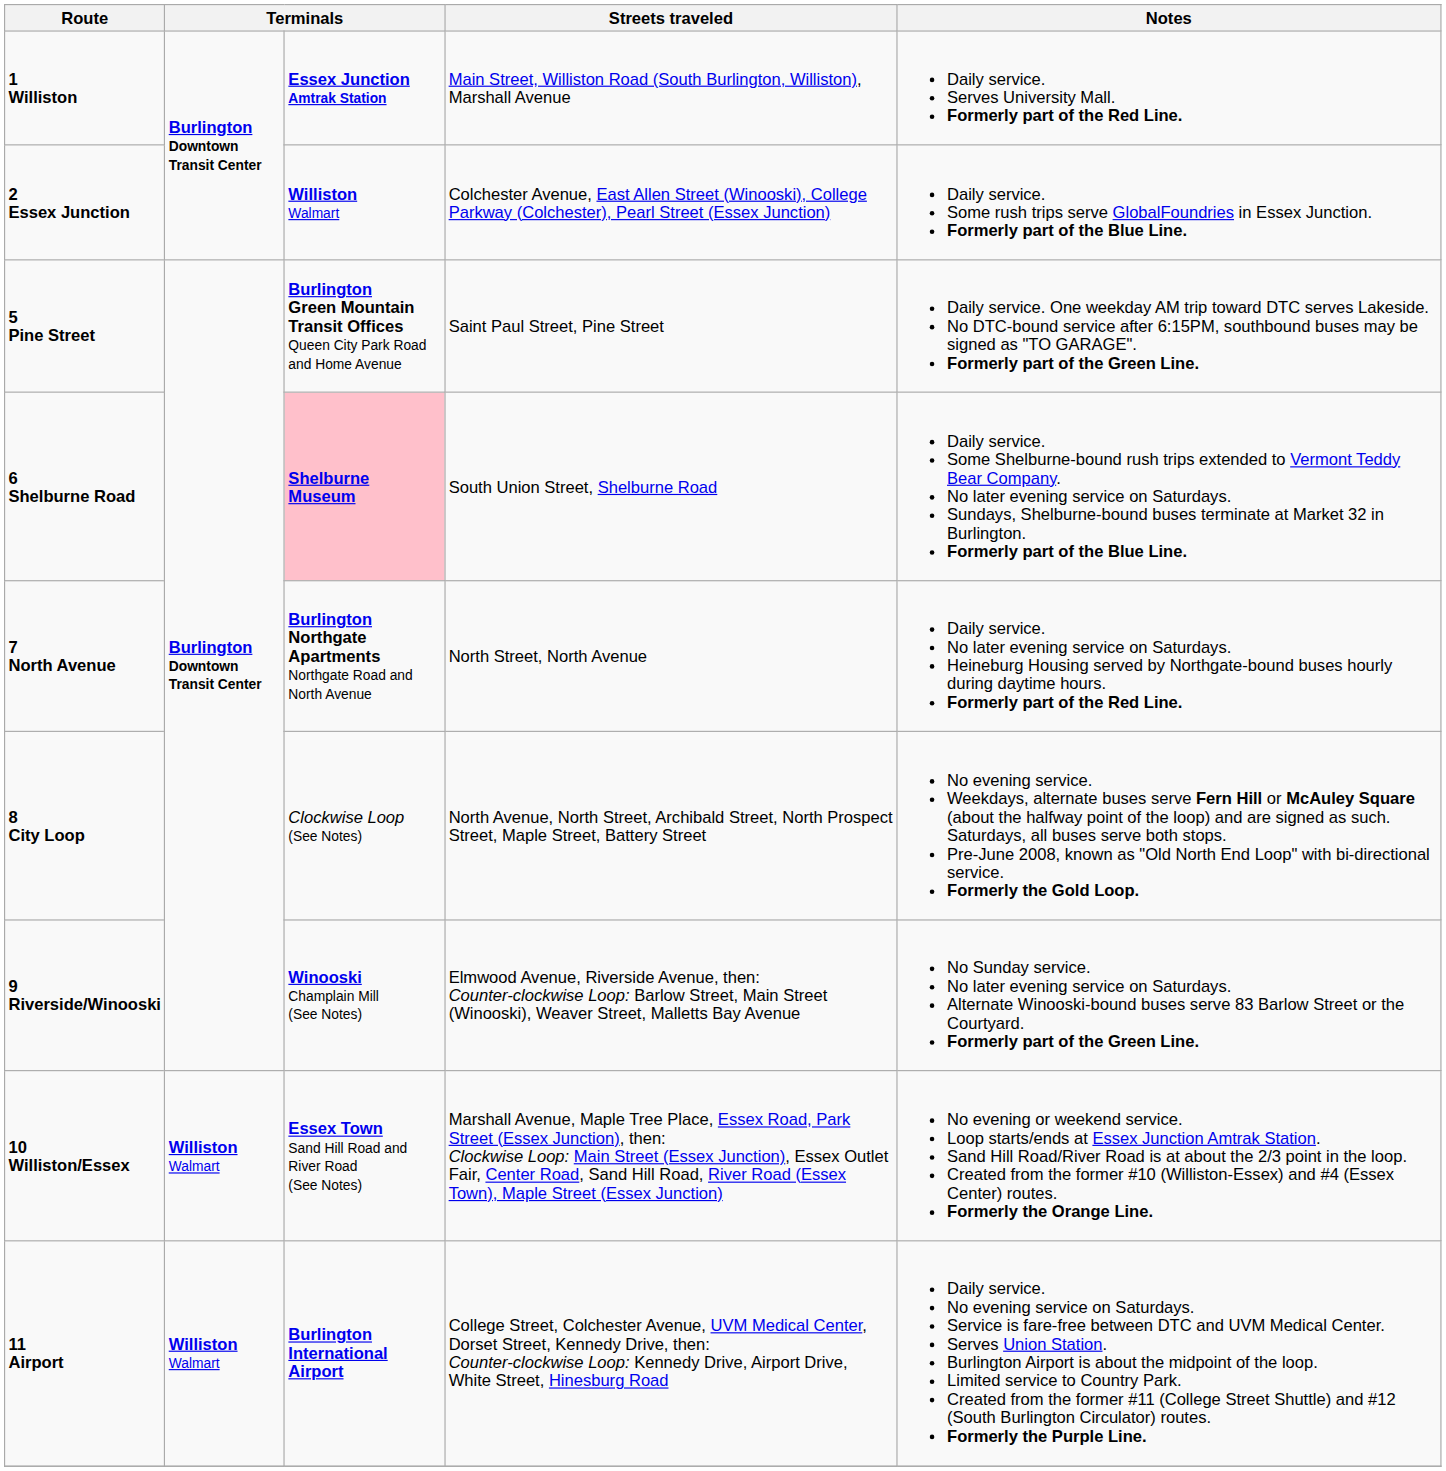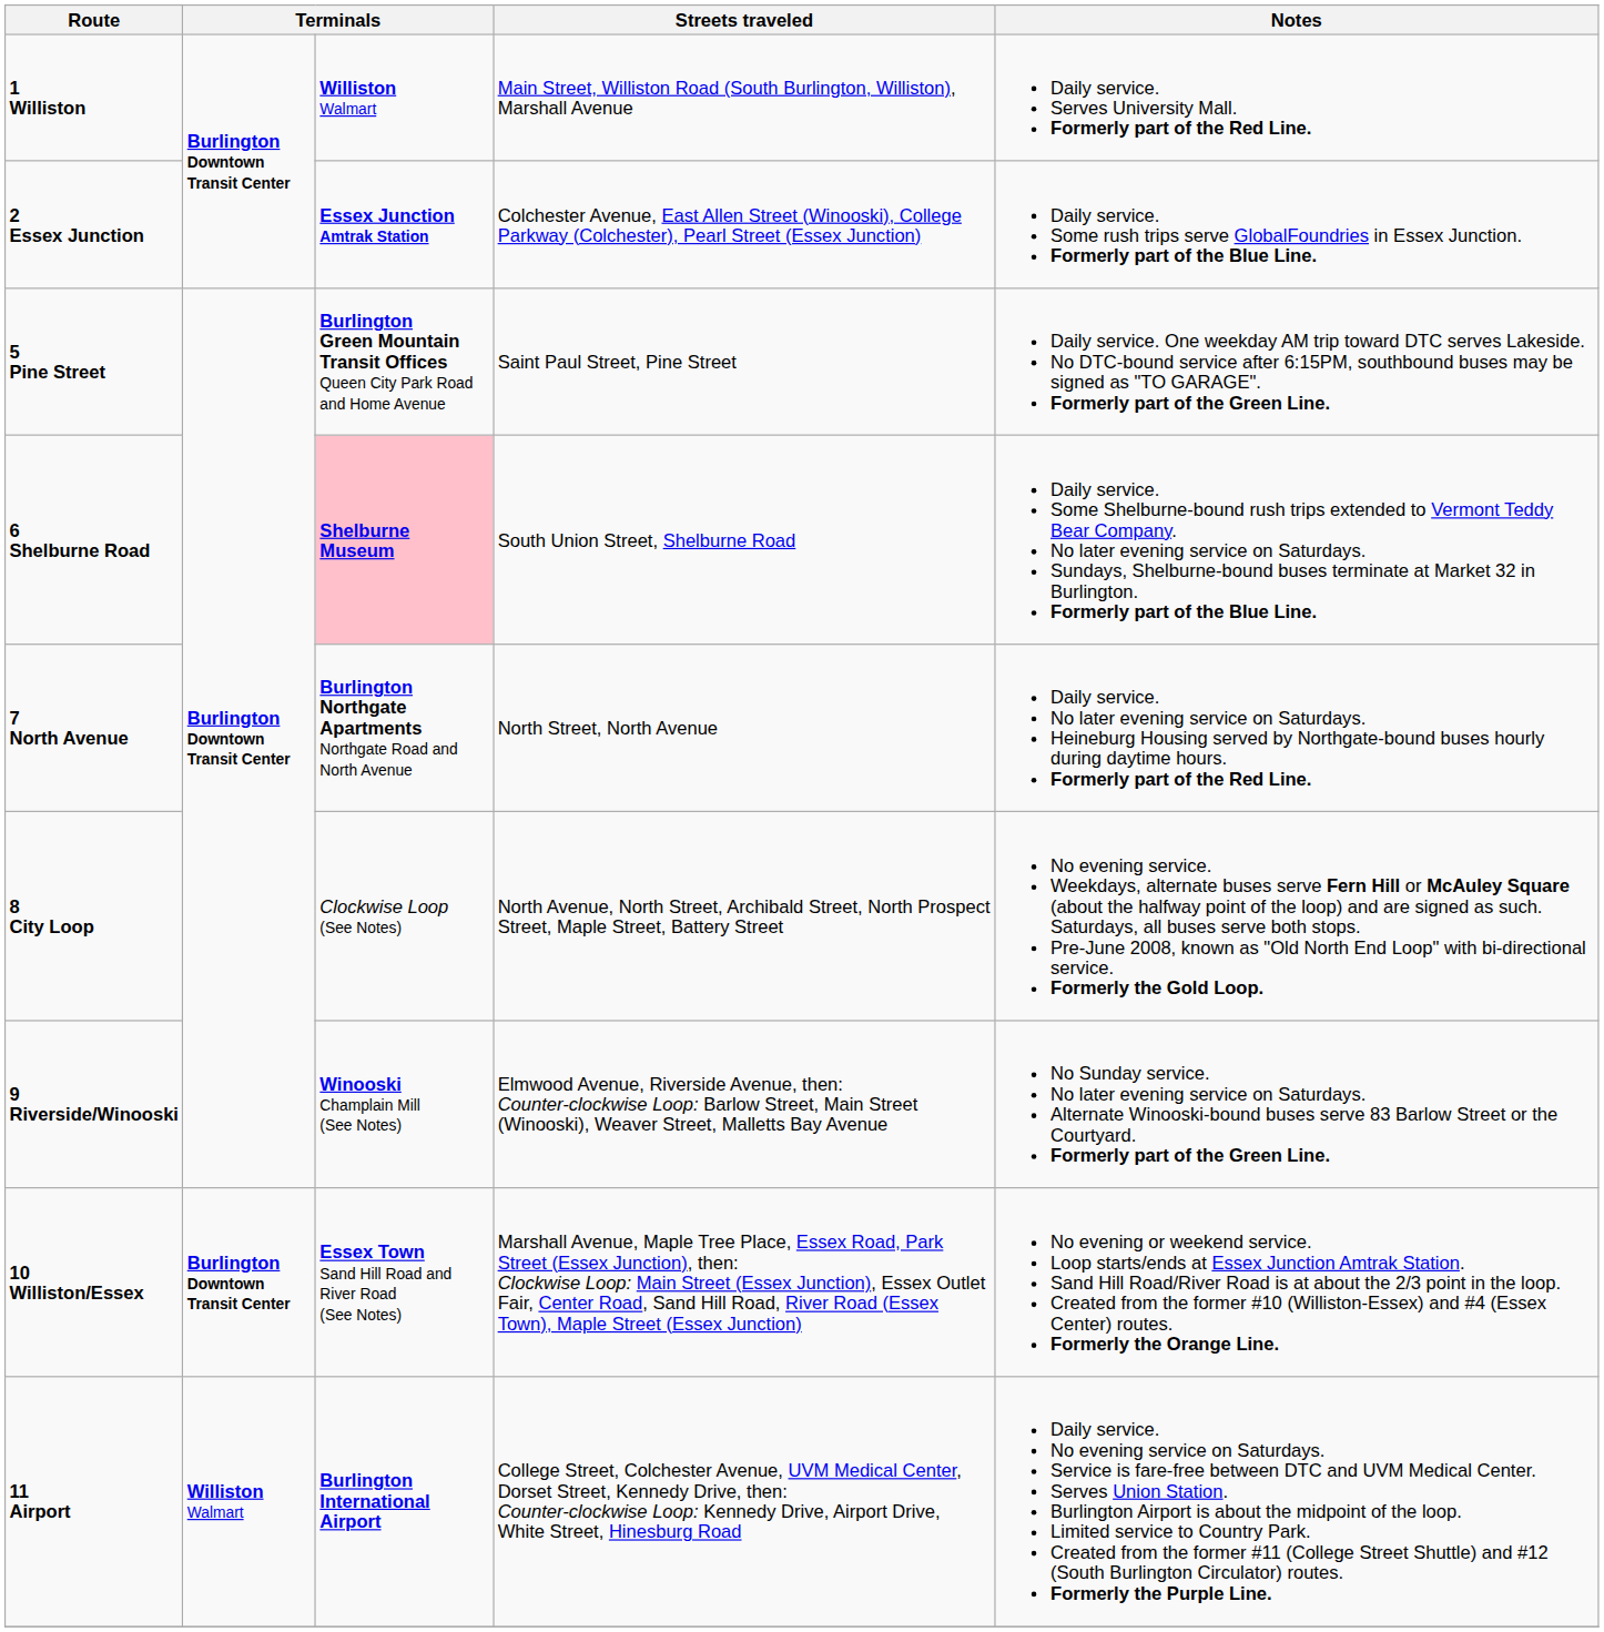1 Williston | column 3: Essex Junction Amtrak Station -> Williston Walmart
2 Essex Junction | column 3: Williston Walmart -> Essex Junction Amtrak Station
10 Williston/Essex | column 2: Williston Walmart -> Burlington Downtown Transit Center
